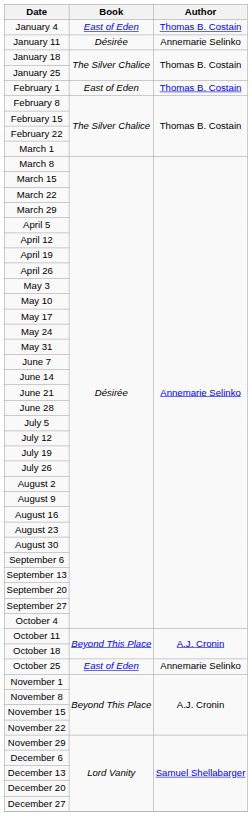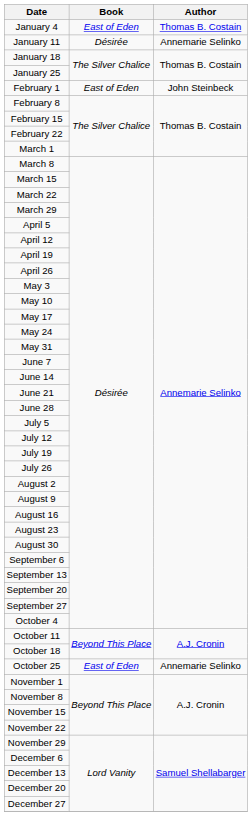February 1 | Author: Thomas B. Costain -> John Steinbeck
